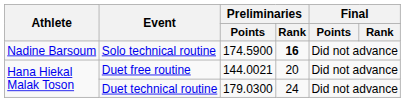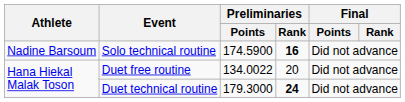Duet free routine | Preliminaries / Points: 144.0021 -> 134.0022
Duet technical routine | Preliminaries / Points: 179.0300 -> 179.3000
Duet technical routine | Preliminaries / Rank: normal -> bold
